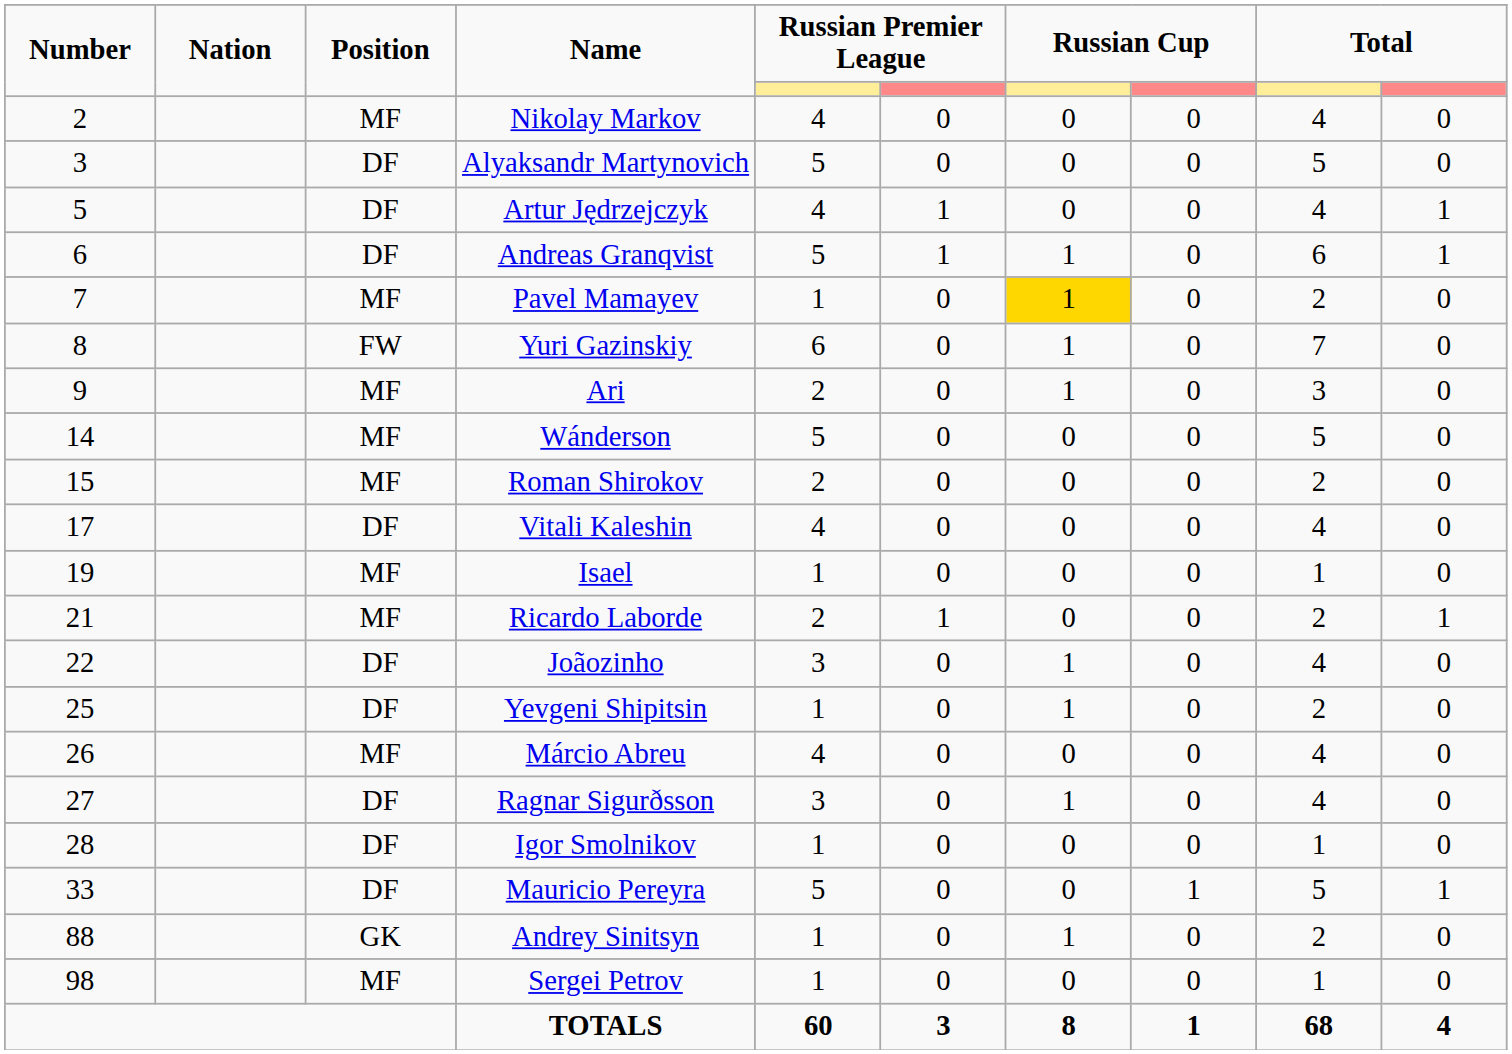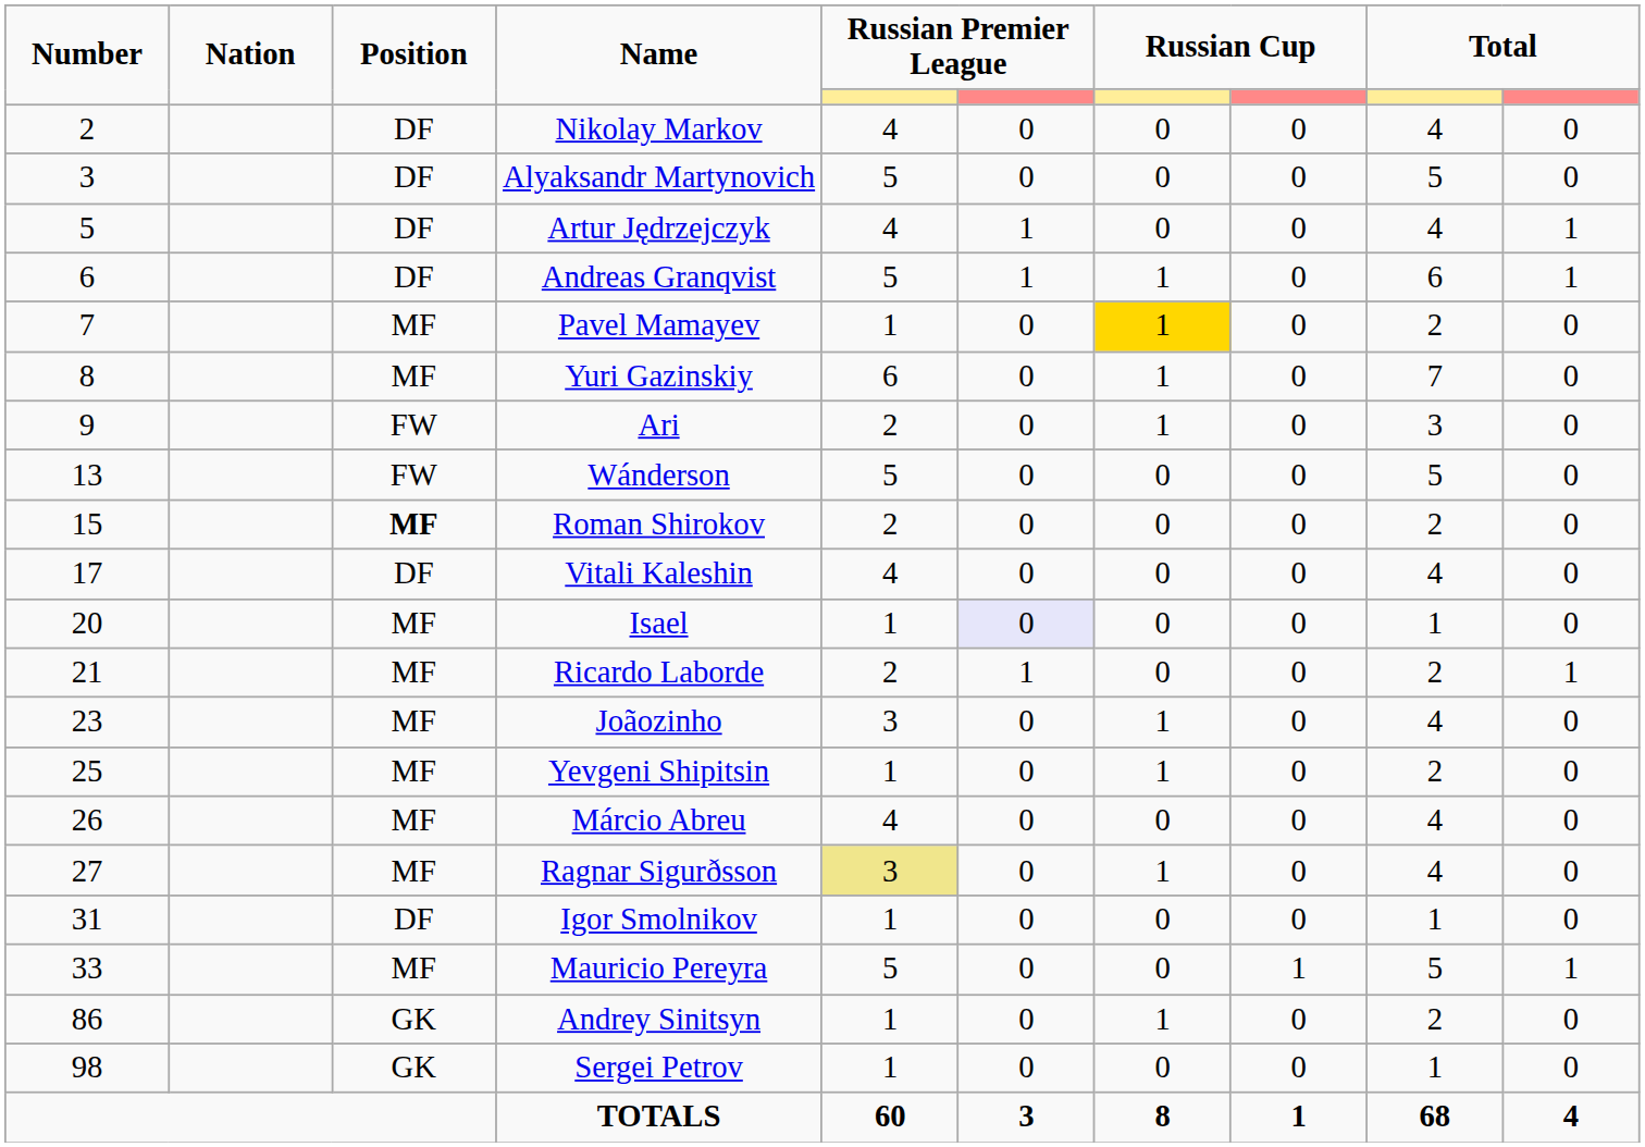Nikolay Markov | Position: MF -> DF
Yuri Gazinskiy | Position: FW -> MF
Ari | Position: MF -> FW
Wánderson | Number: 14 -> 13
Wánderson | Position: MF -> FW
Roman Shirokov | Position: normal -> bold
Isael | Number: 19 -> 20
Isael | column 6: no background -> lavender background
Joãozinho | Number: 22 -> 23
Joãozinho | Position: DF -> MF
Yevgeni Shipitsin | Position: DF -> MF
Ragnar Sigurðsson | Position: DF -> MF
Ragnar Sigurðsson | column 5: no background -> khaki background
Igor Smolnikov | Number: 28 -> 31
Mauricio Pereyra | Position: DF -> MF
Andrey Sinitsyn | Number: 88 -> 86
Sergei Petrov | Position: MF -> GK
